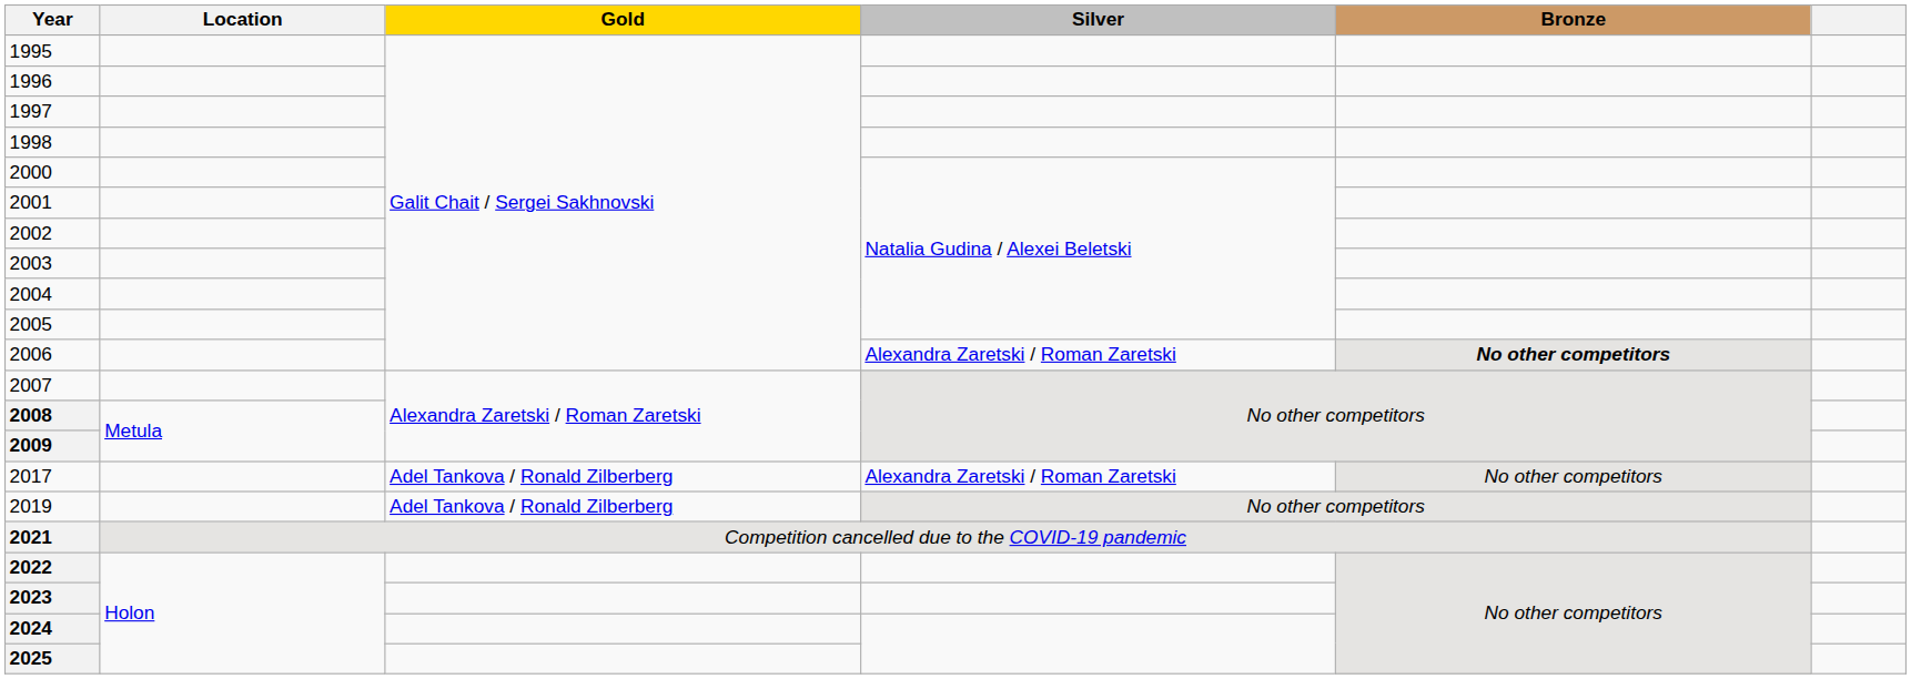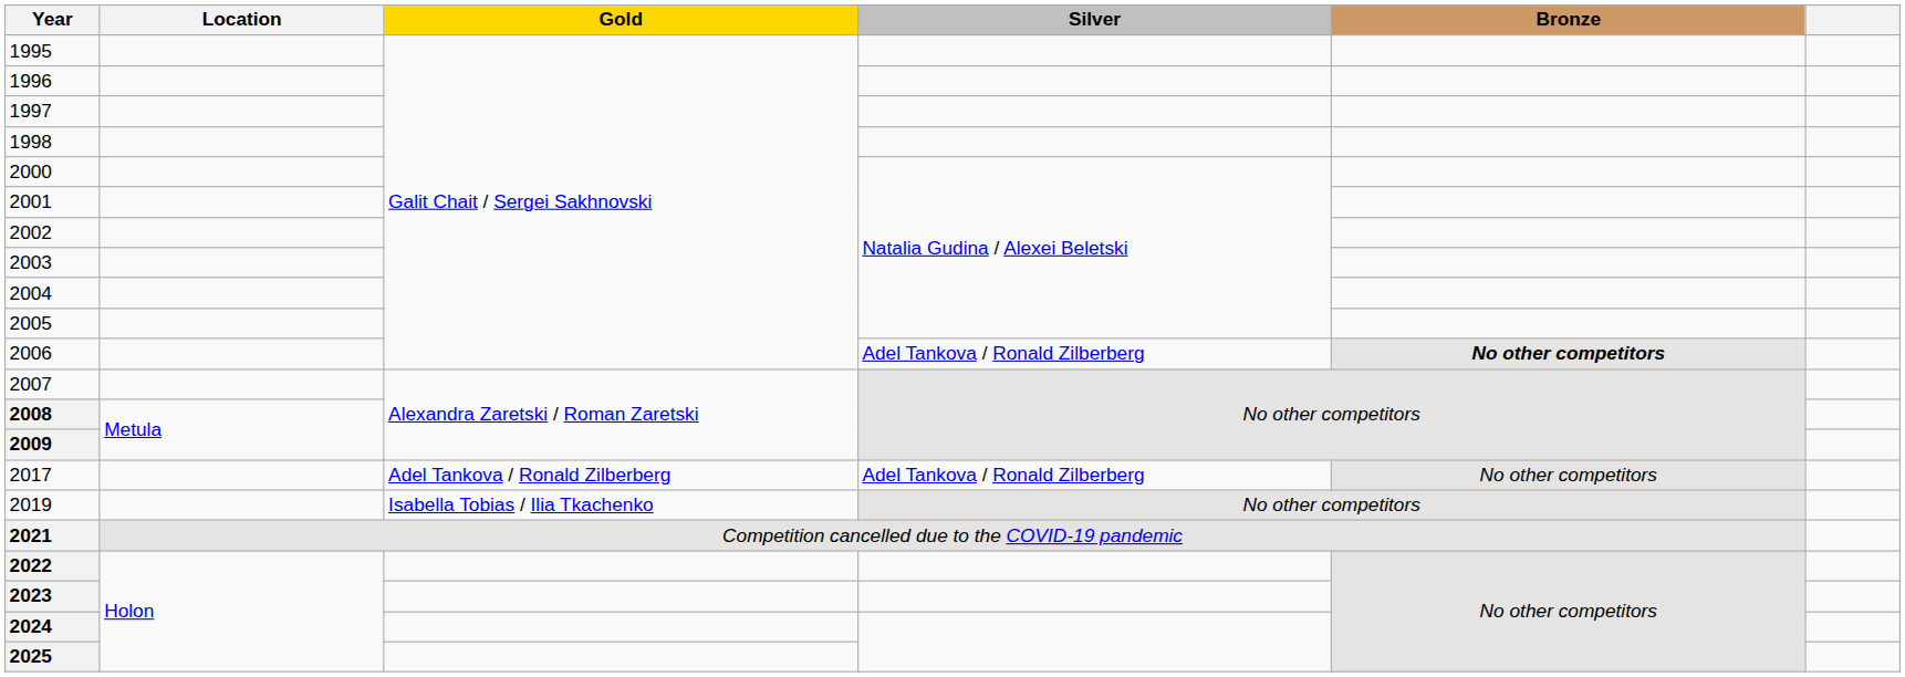2006 | Silver: Alexandra Zaretski / Roman Zaretski -> Adel Tankova / Ronald Zilberberg
2017 | Silver: Alexandra Zaretski / Roman Zaretski -> Adel Tankova / Ronald Zilberberg
2019 | Gold: Adel Tankova / Ronald Zilberberg -> Isabella Tobias / Ilia Tkachenko
